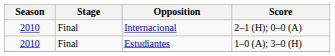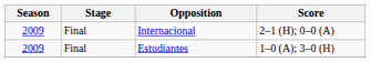Internacional | Season: 2010 -> 2009
Estudiantes | Season: 2010 -> 2009
